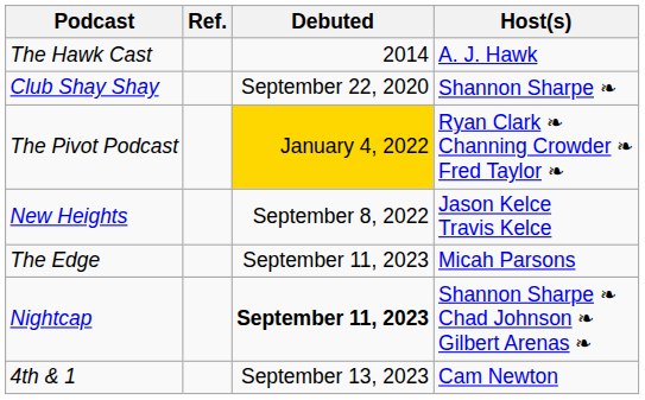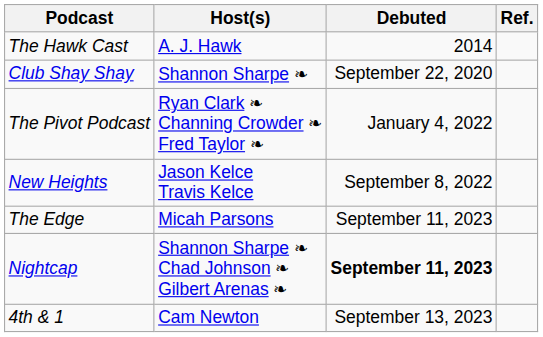columns swapped: Host(s) <-> Ref.
The Pivot Podcast | Debuted: gold background -> no background
